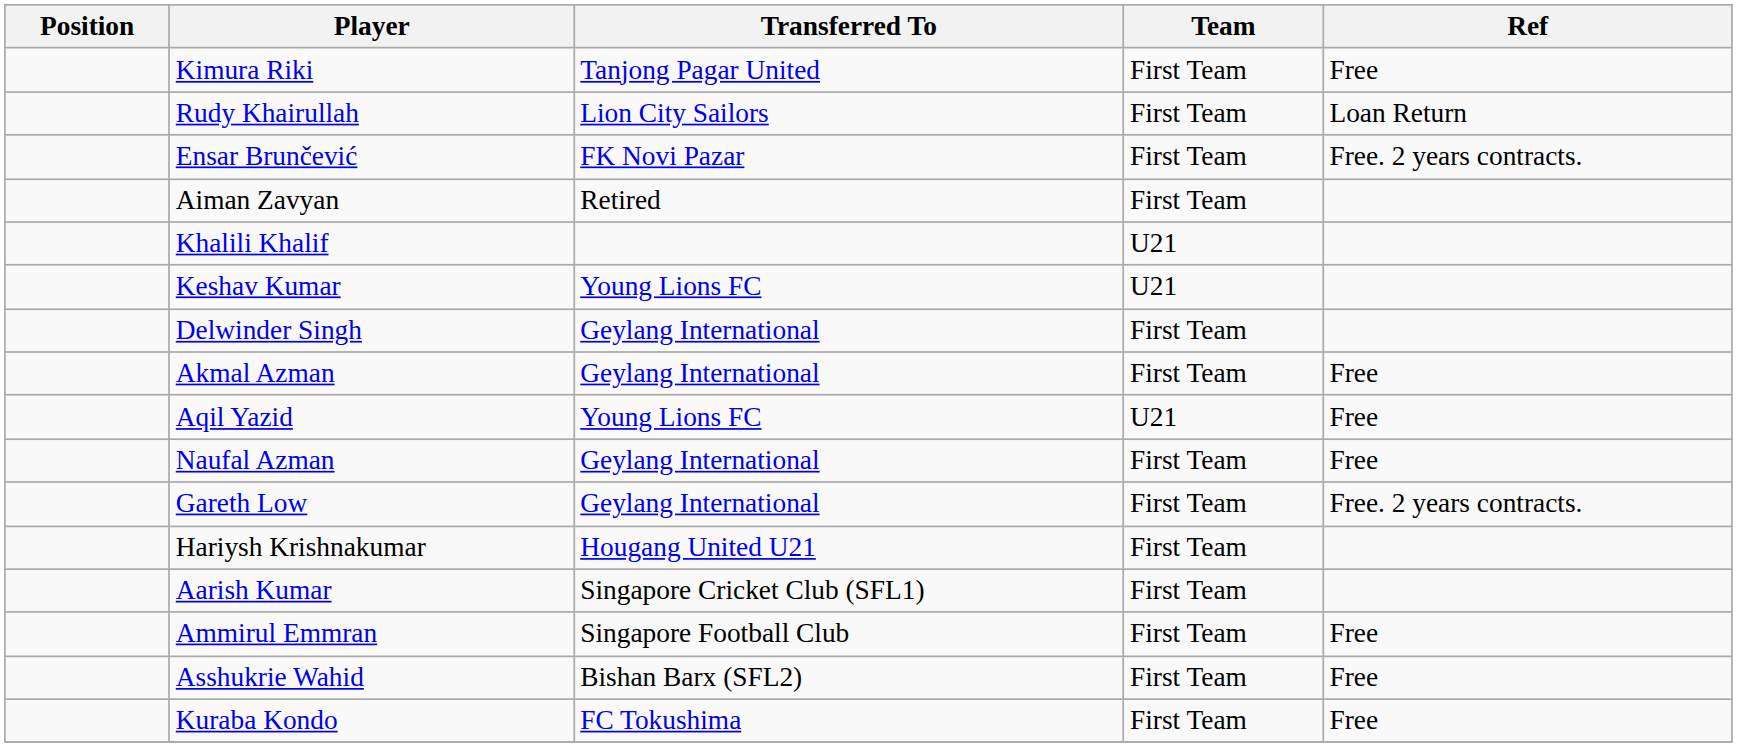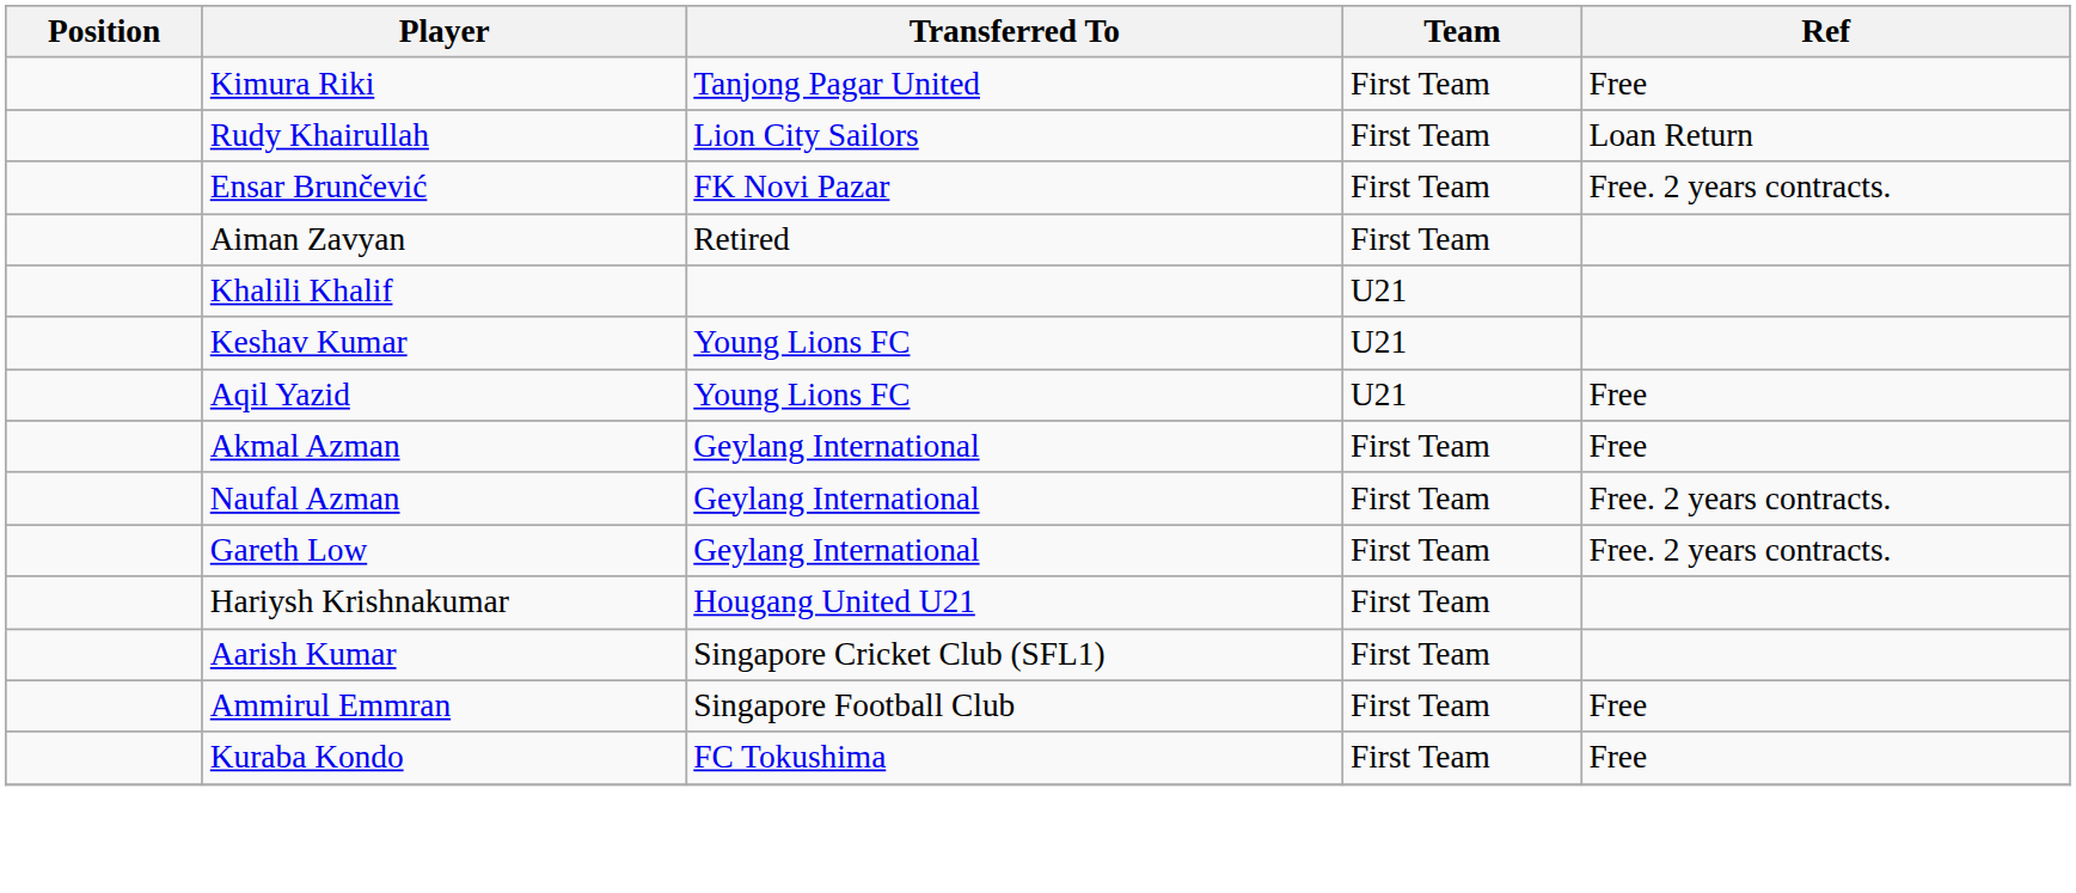- row: Delwinder Singh | Geylang International | First Team
rows swapped: Akmal Azman <-> Aqil Yazid
Naufal Azman | Ref: Free -> Free. 2 years contracts.
- row: Asshukrie Wahid | Bishan Barx (SFL2) | First Team | Free
